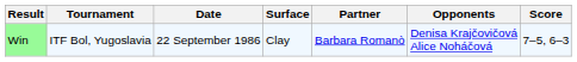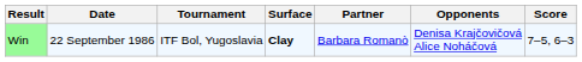columns swapped: Date <-> Tournament
Win | Surface: normal -> bold
